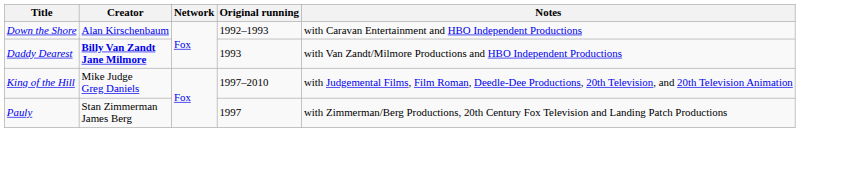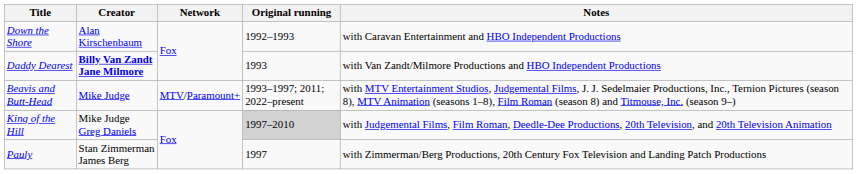+ row: Beavis and Butt-Head | Mike Judge | MTV/Paramount+ | 1993–1997; 2011; 2022–present | with MTV Entertainment Studios, Judgemental Films, J. J. Sedelmaier Productions, Inc., Ternion Pictures (season 8), MTV Animation (seasons 1–8), Film Roman (season 8) and Titmouse, Inc. (season 9–)
King of the Hill | Original running: no background -> lightgrey background
